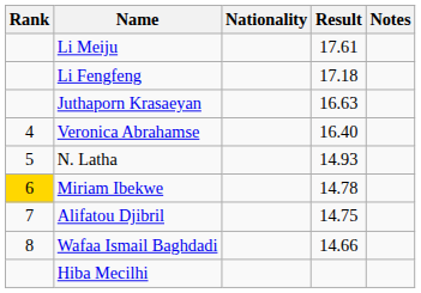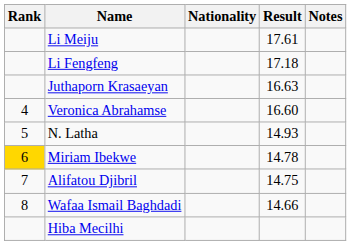Veronica Abrahamse | Result: 16.40 -> 16.60
